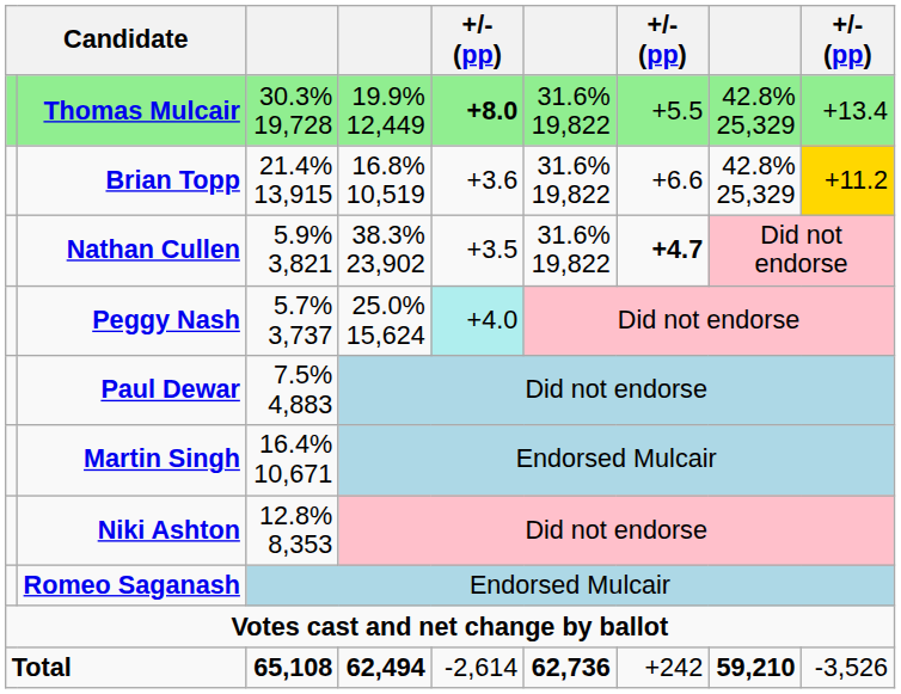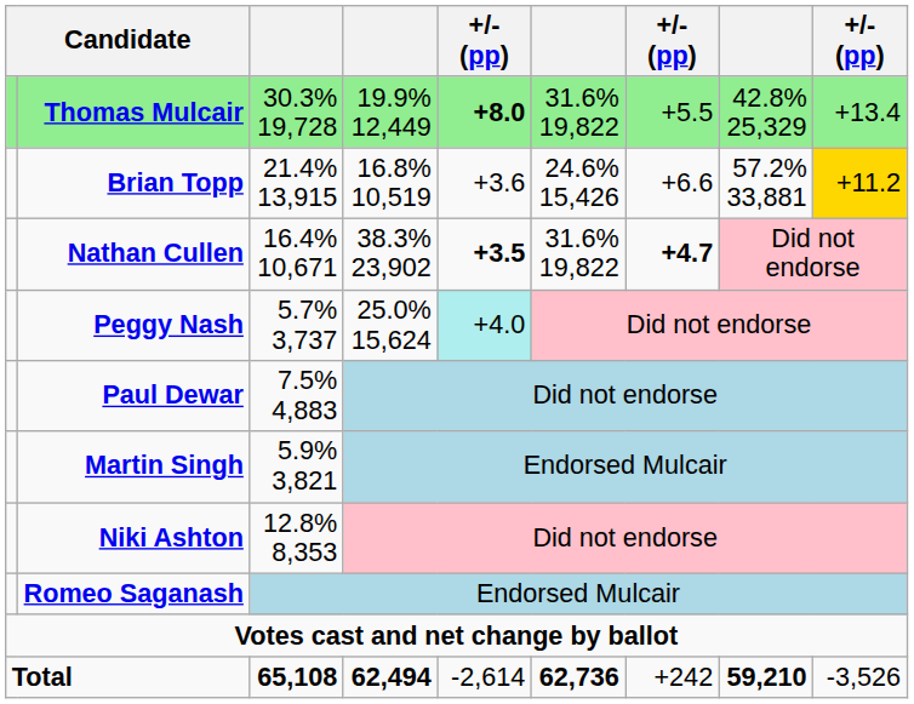Brian Topp | column 6: 31.6% 19,822 -> 24.6% 15,426
Brian Topp | column 8: 42.8% 25,329 -> 57.2% 33,881
Nathan Cullen | column 3: 5.9% 3,821 -> 16.4% 10,671
Nathan Cullen | column 5: normal -> bold
Martin Singh | column 3: 16.4% 10,671 -> 5.9% 3,821
